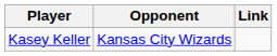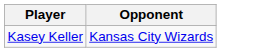- column: Link
